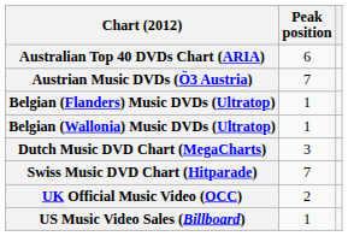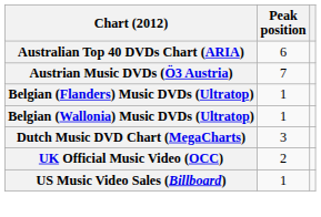- row: Swiss Music DVD Chart (Hitparade) | 7
